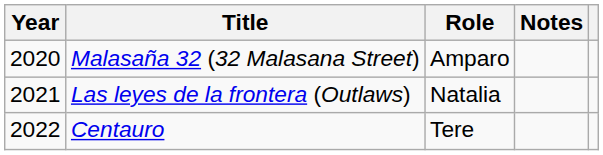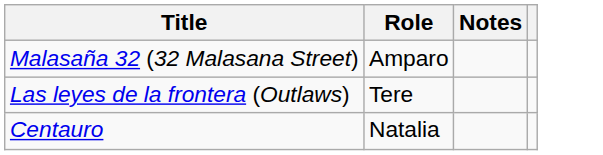- column: Year | 2020 | 2021 | 2022
Las leyes de la frontera (Outlaws) | Role: Natalia -> Tere
Centauro | Role: Tere -> Natalia
